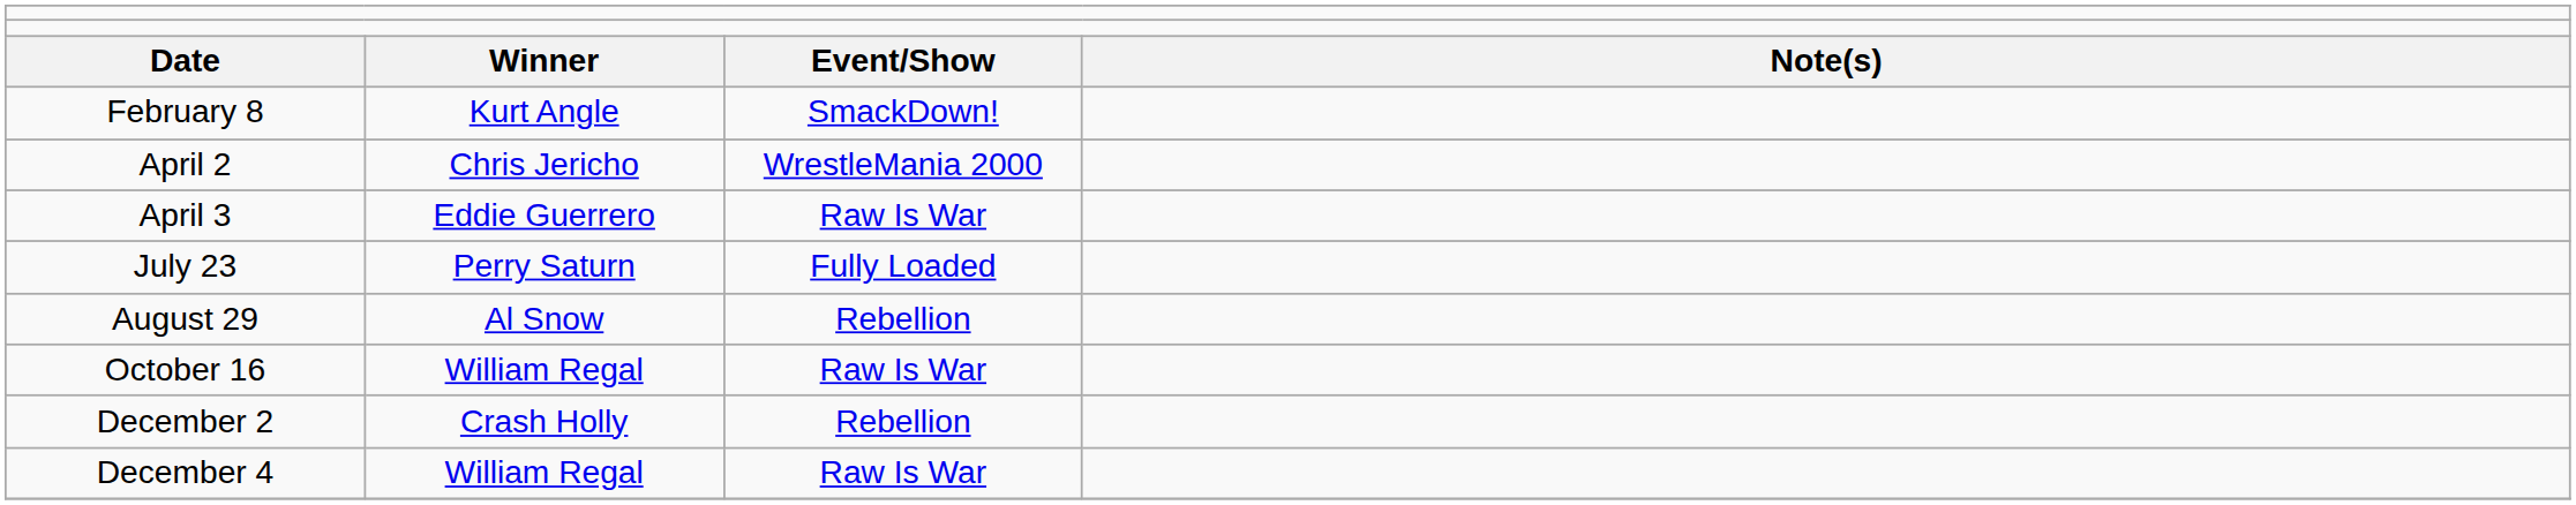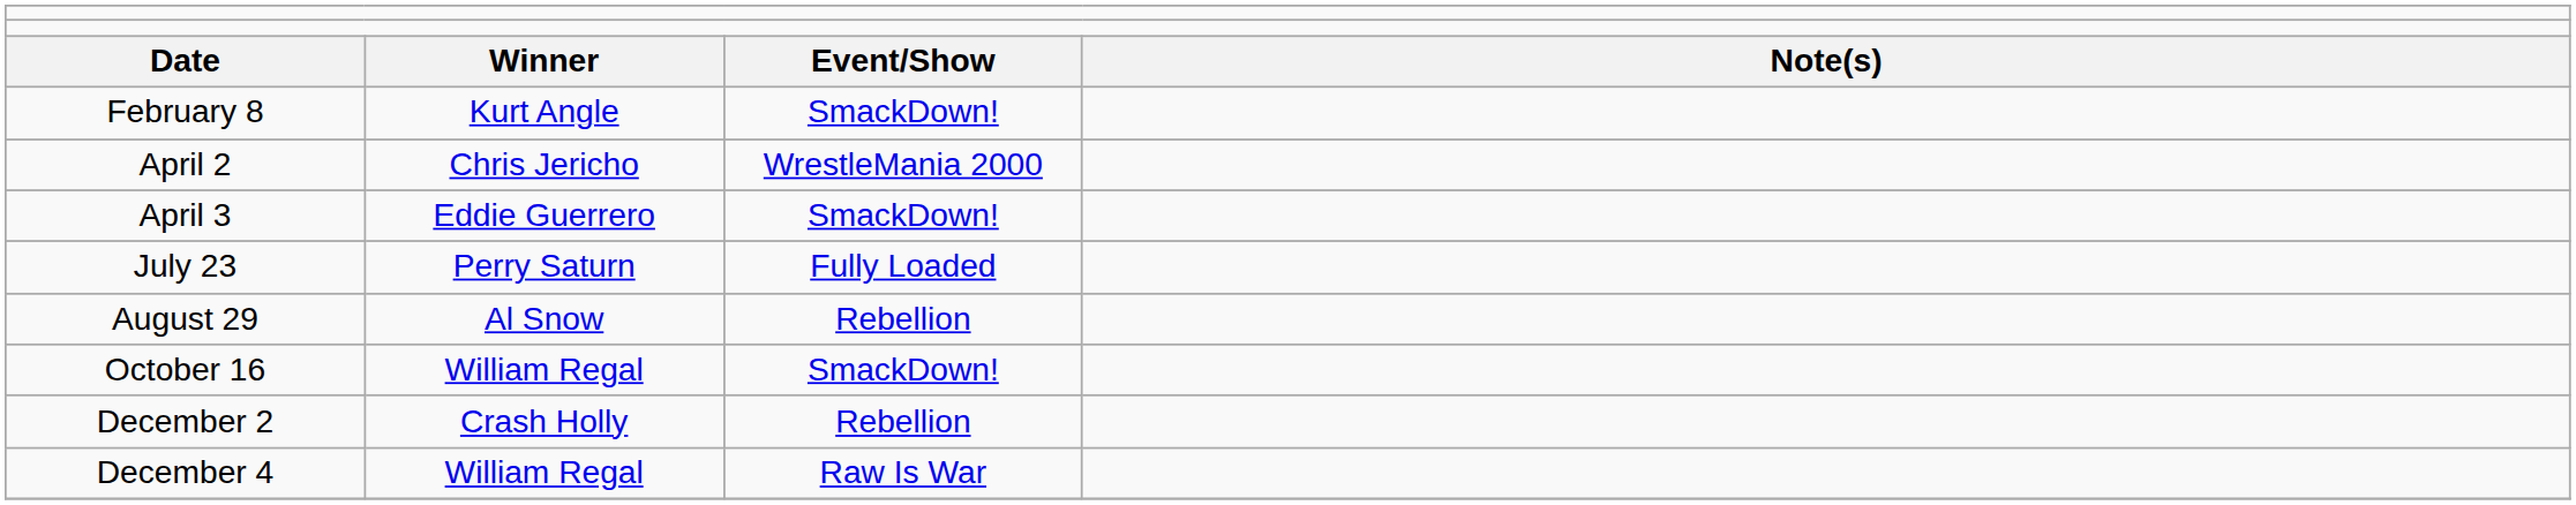April 3 | column 3: Raw Is War -> SmackDown!
October 16 | column 3: Raw Is War -> SmackDown!
